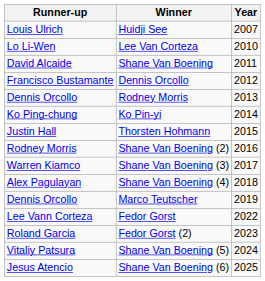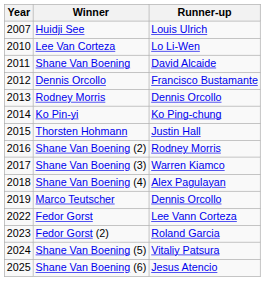columns swapped: Year <-> Runner-up
